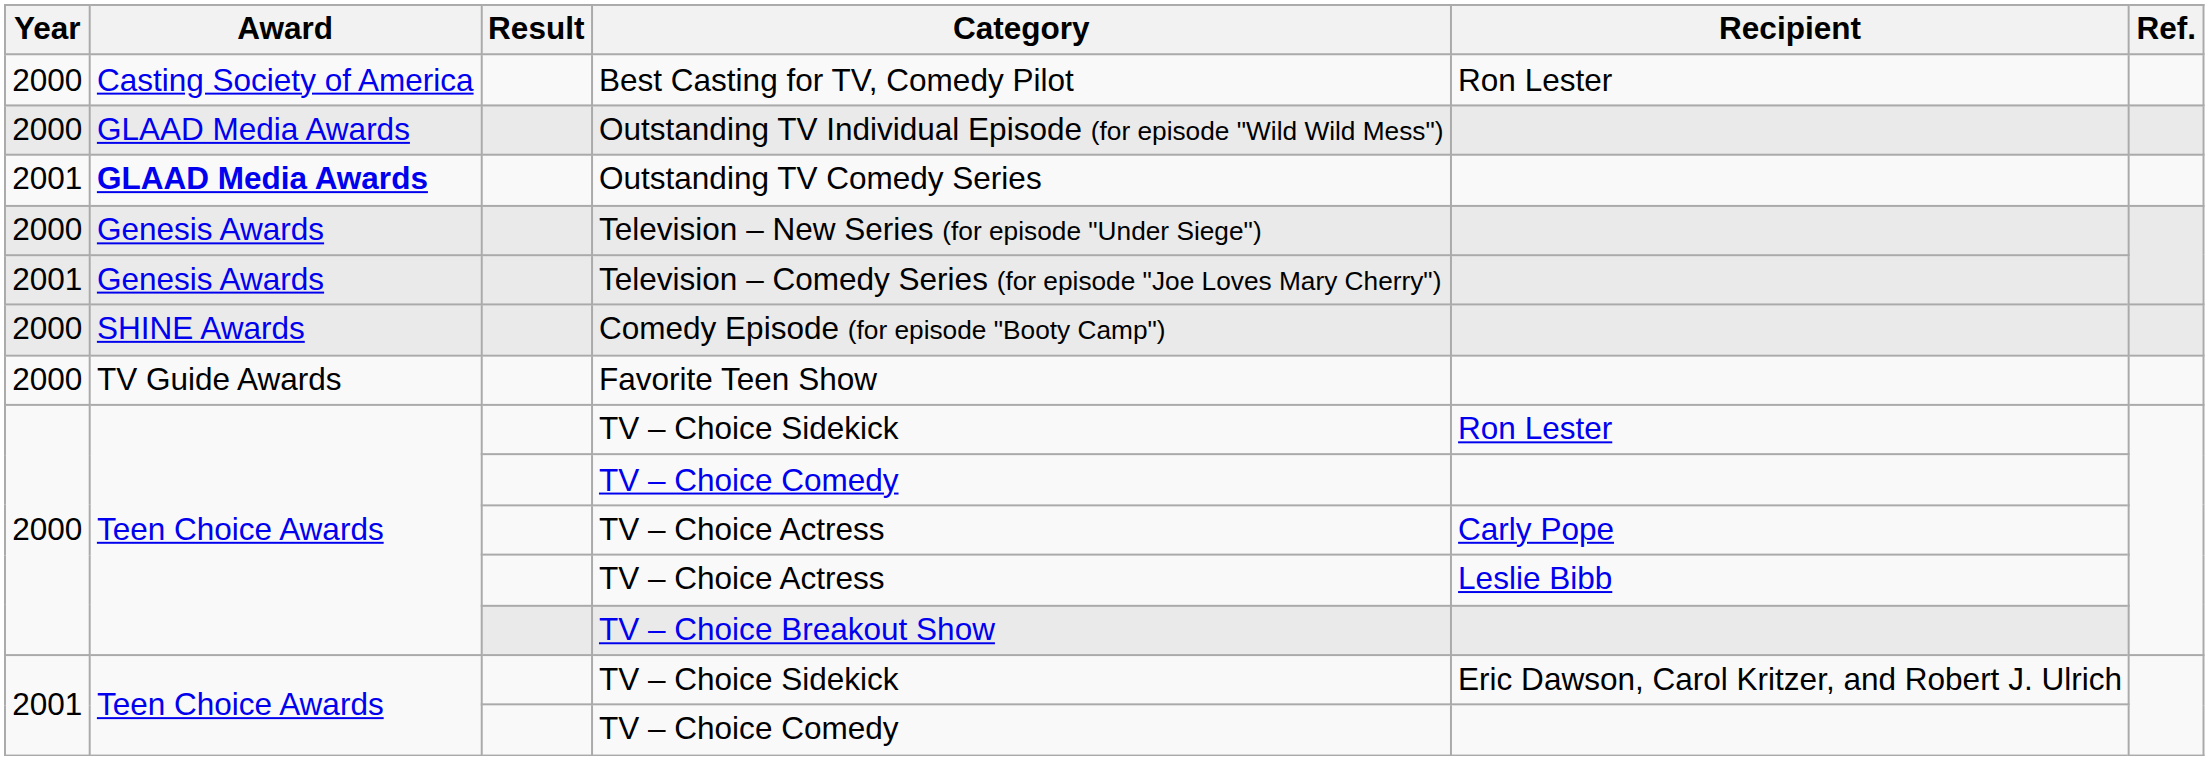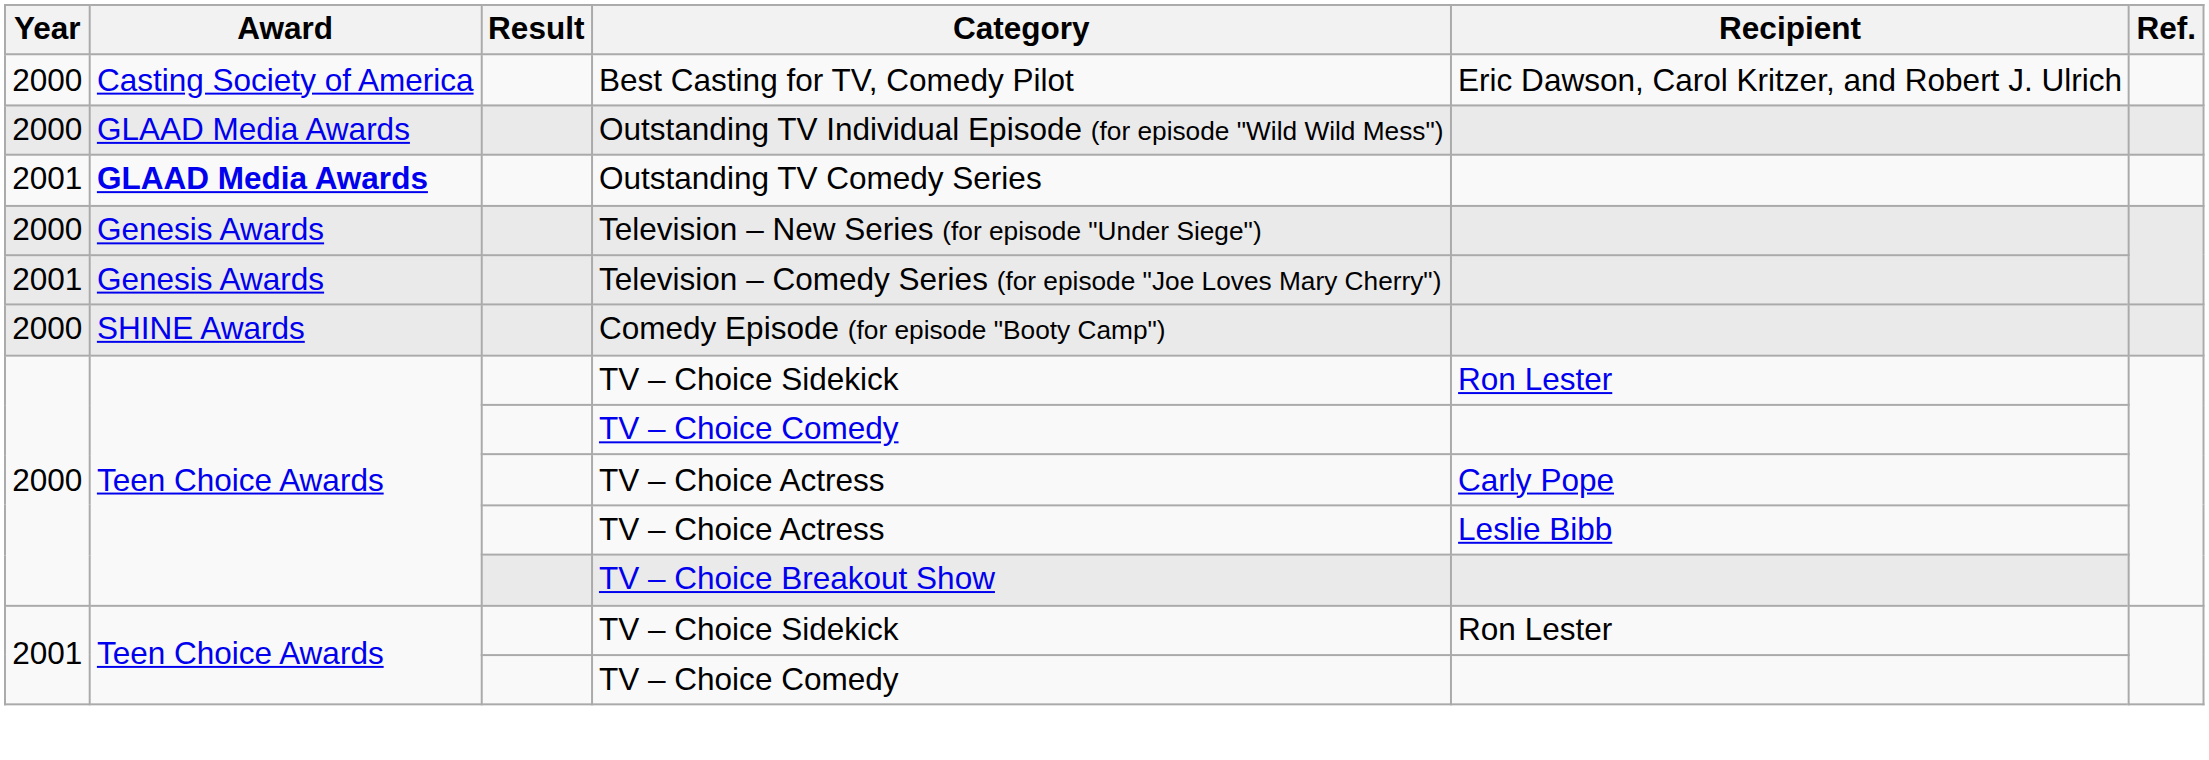Best Casting for TV, Comedy Pilot | Recipient: Ron Lester -> Eric Dawson, Carol Kritzer, and Robert J. Ulrich
- row: 2000 | TV Guide Awards | Favorite Teen Show
2001 / TV – Choice Sidekick | Recipient: Eric Dawson, Carol Kritzer, and Robert J. Ulrich -> Ron Lester
